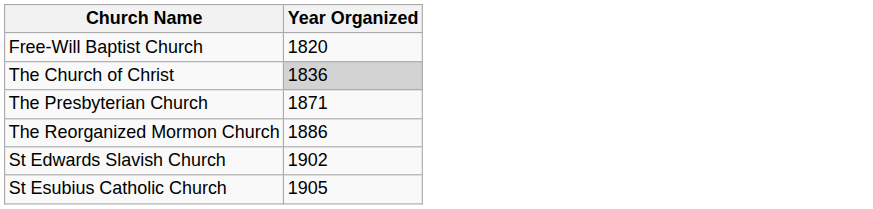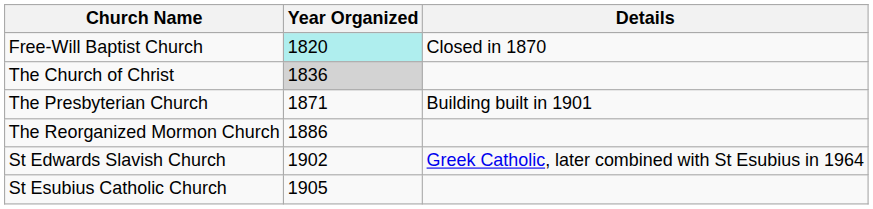+ column: Details | Closed in 1870 | Building built in 1901 | Greek Catholic, later combined with St Esubius in 1964
Free-Will Baptist Church | Year Organized: no background -> paleturquoise background
